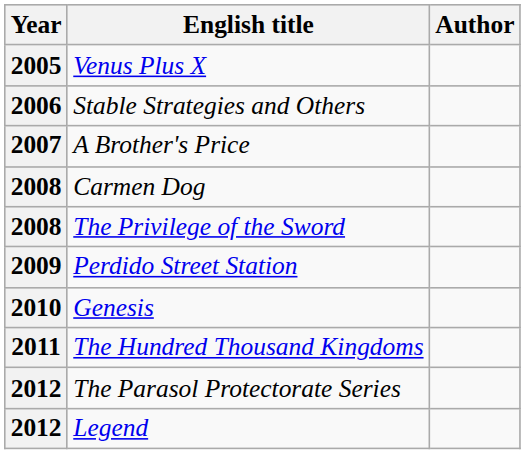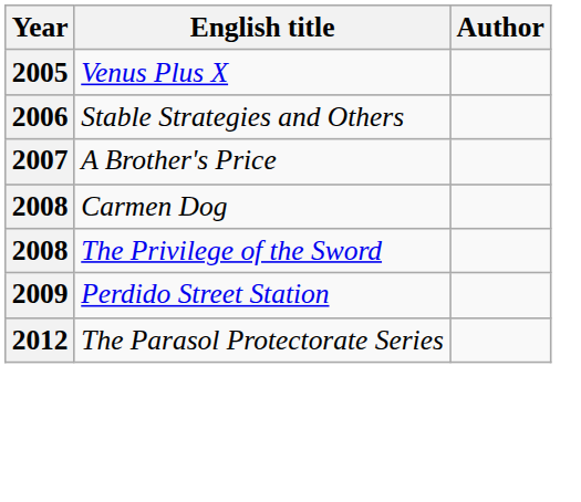- row: 2010 | Genesis
- row: 2011 | The Hundred Thousand Kingdoms
- row: 2012 | Legend
